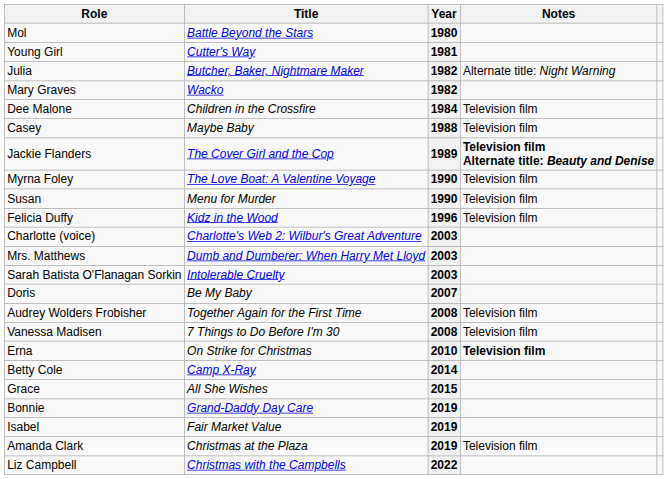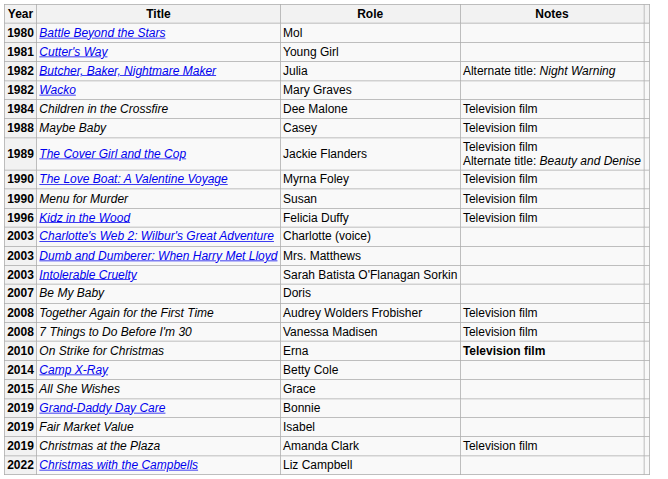columns swapped: Year <-> Role
The Cover Girl and the Cop | Notes: bold -> normal
